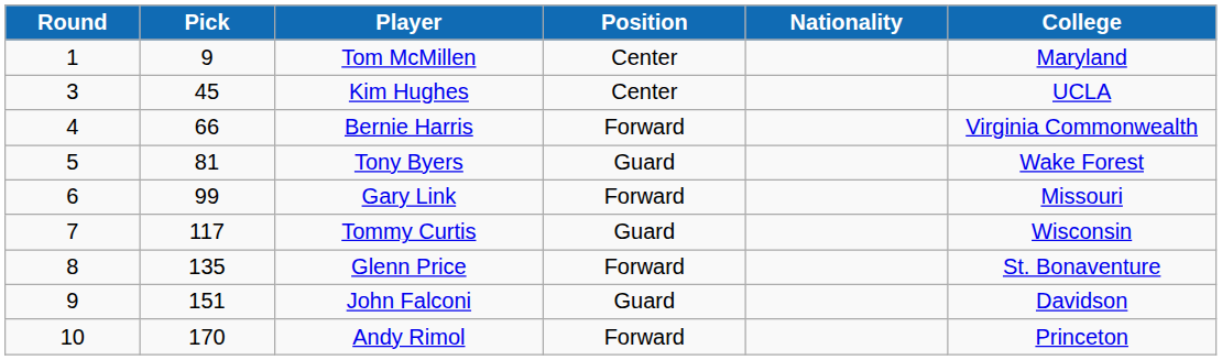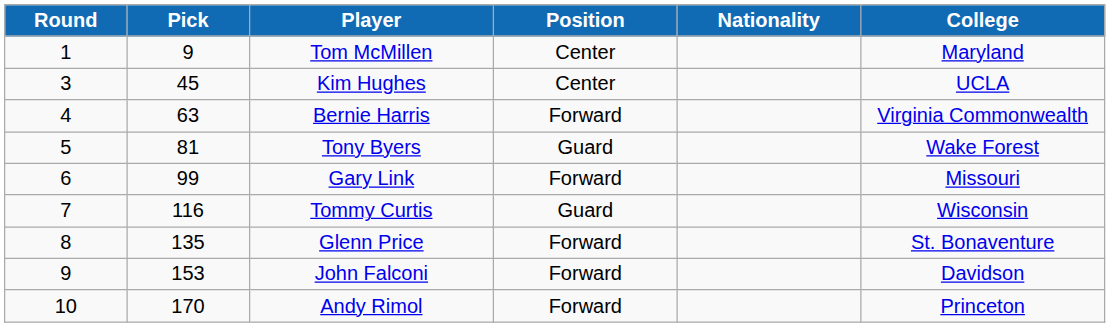Bernie Harris | Pick: 66 -> 63
Tommy Curtis | Pick: 117 -> 116
John Falconi | Pick: 151 -> 153
John Falconi | Position: Guard -> Forward
